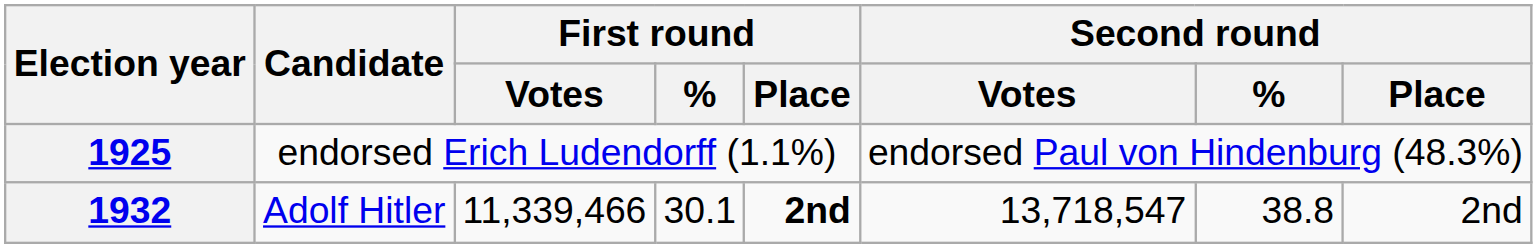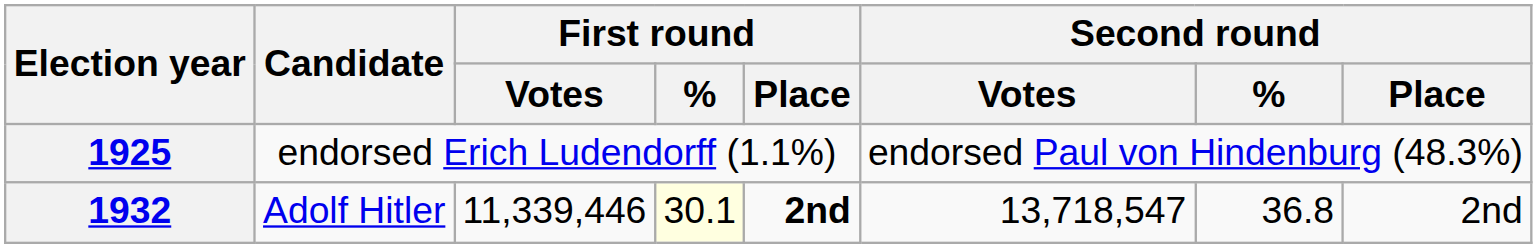1932 | First round / Votes: 11,339,466 -> 11,339,446
1932 | First round / %: no background -> lightyellow background
1932 | Second round / %: 38.8 -> 36.8
